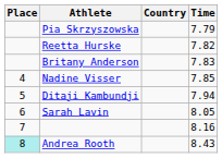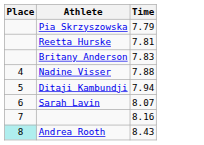- column: Country
Reetta Hurske | Time: 7.82 -> 7.81
Nadine Visser | Time: 7.85 -> 7.88
Sarah Lavin | Time: 8.05 -> 8.07
